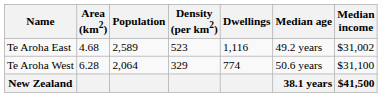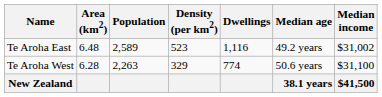Te Aroha East | Area (km2): 4.68 -> 6.48
Te Aroha West | Population: 2,064 -> 2,263
